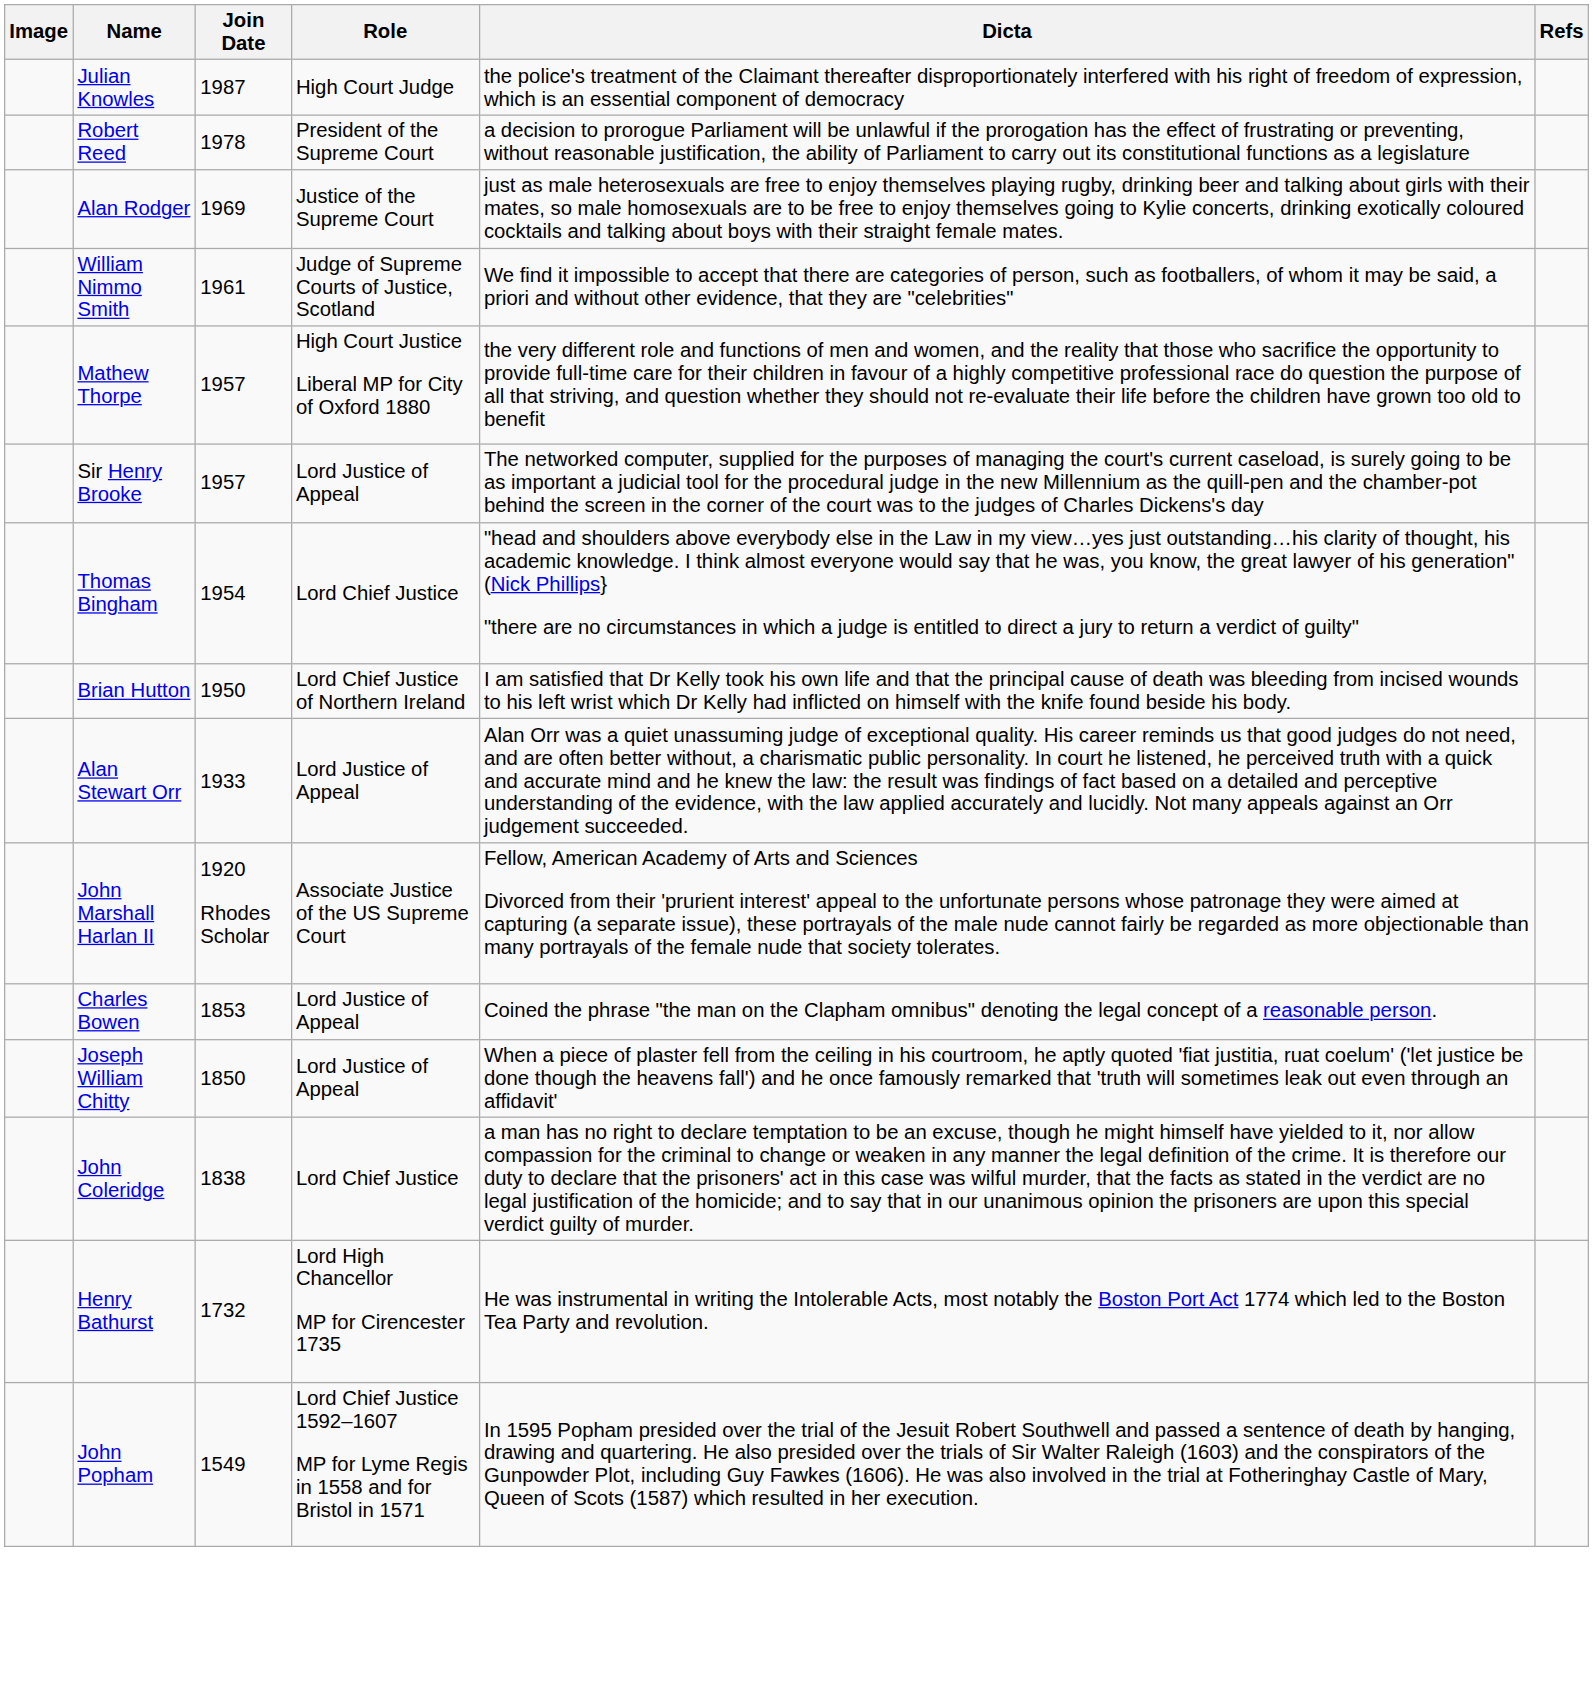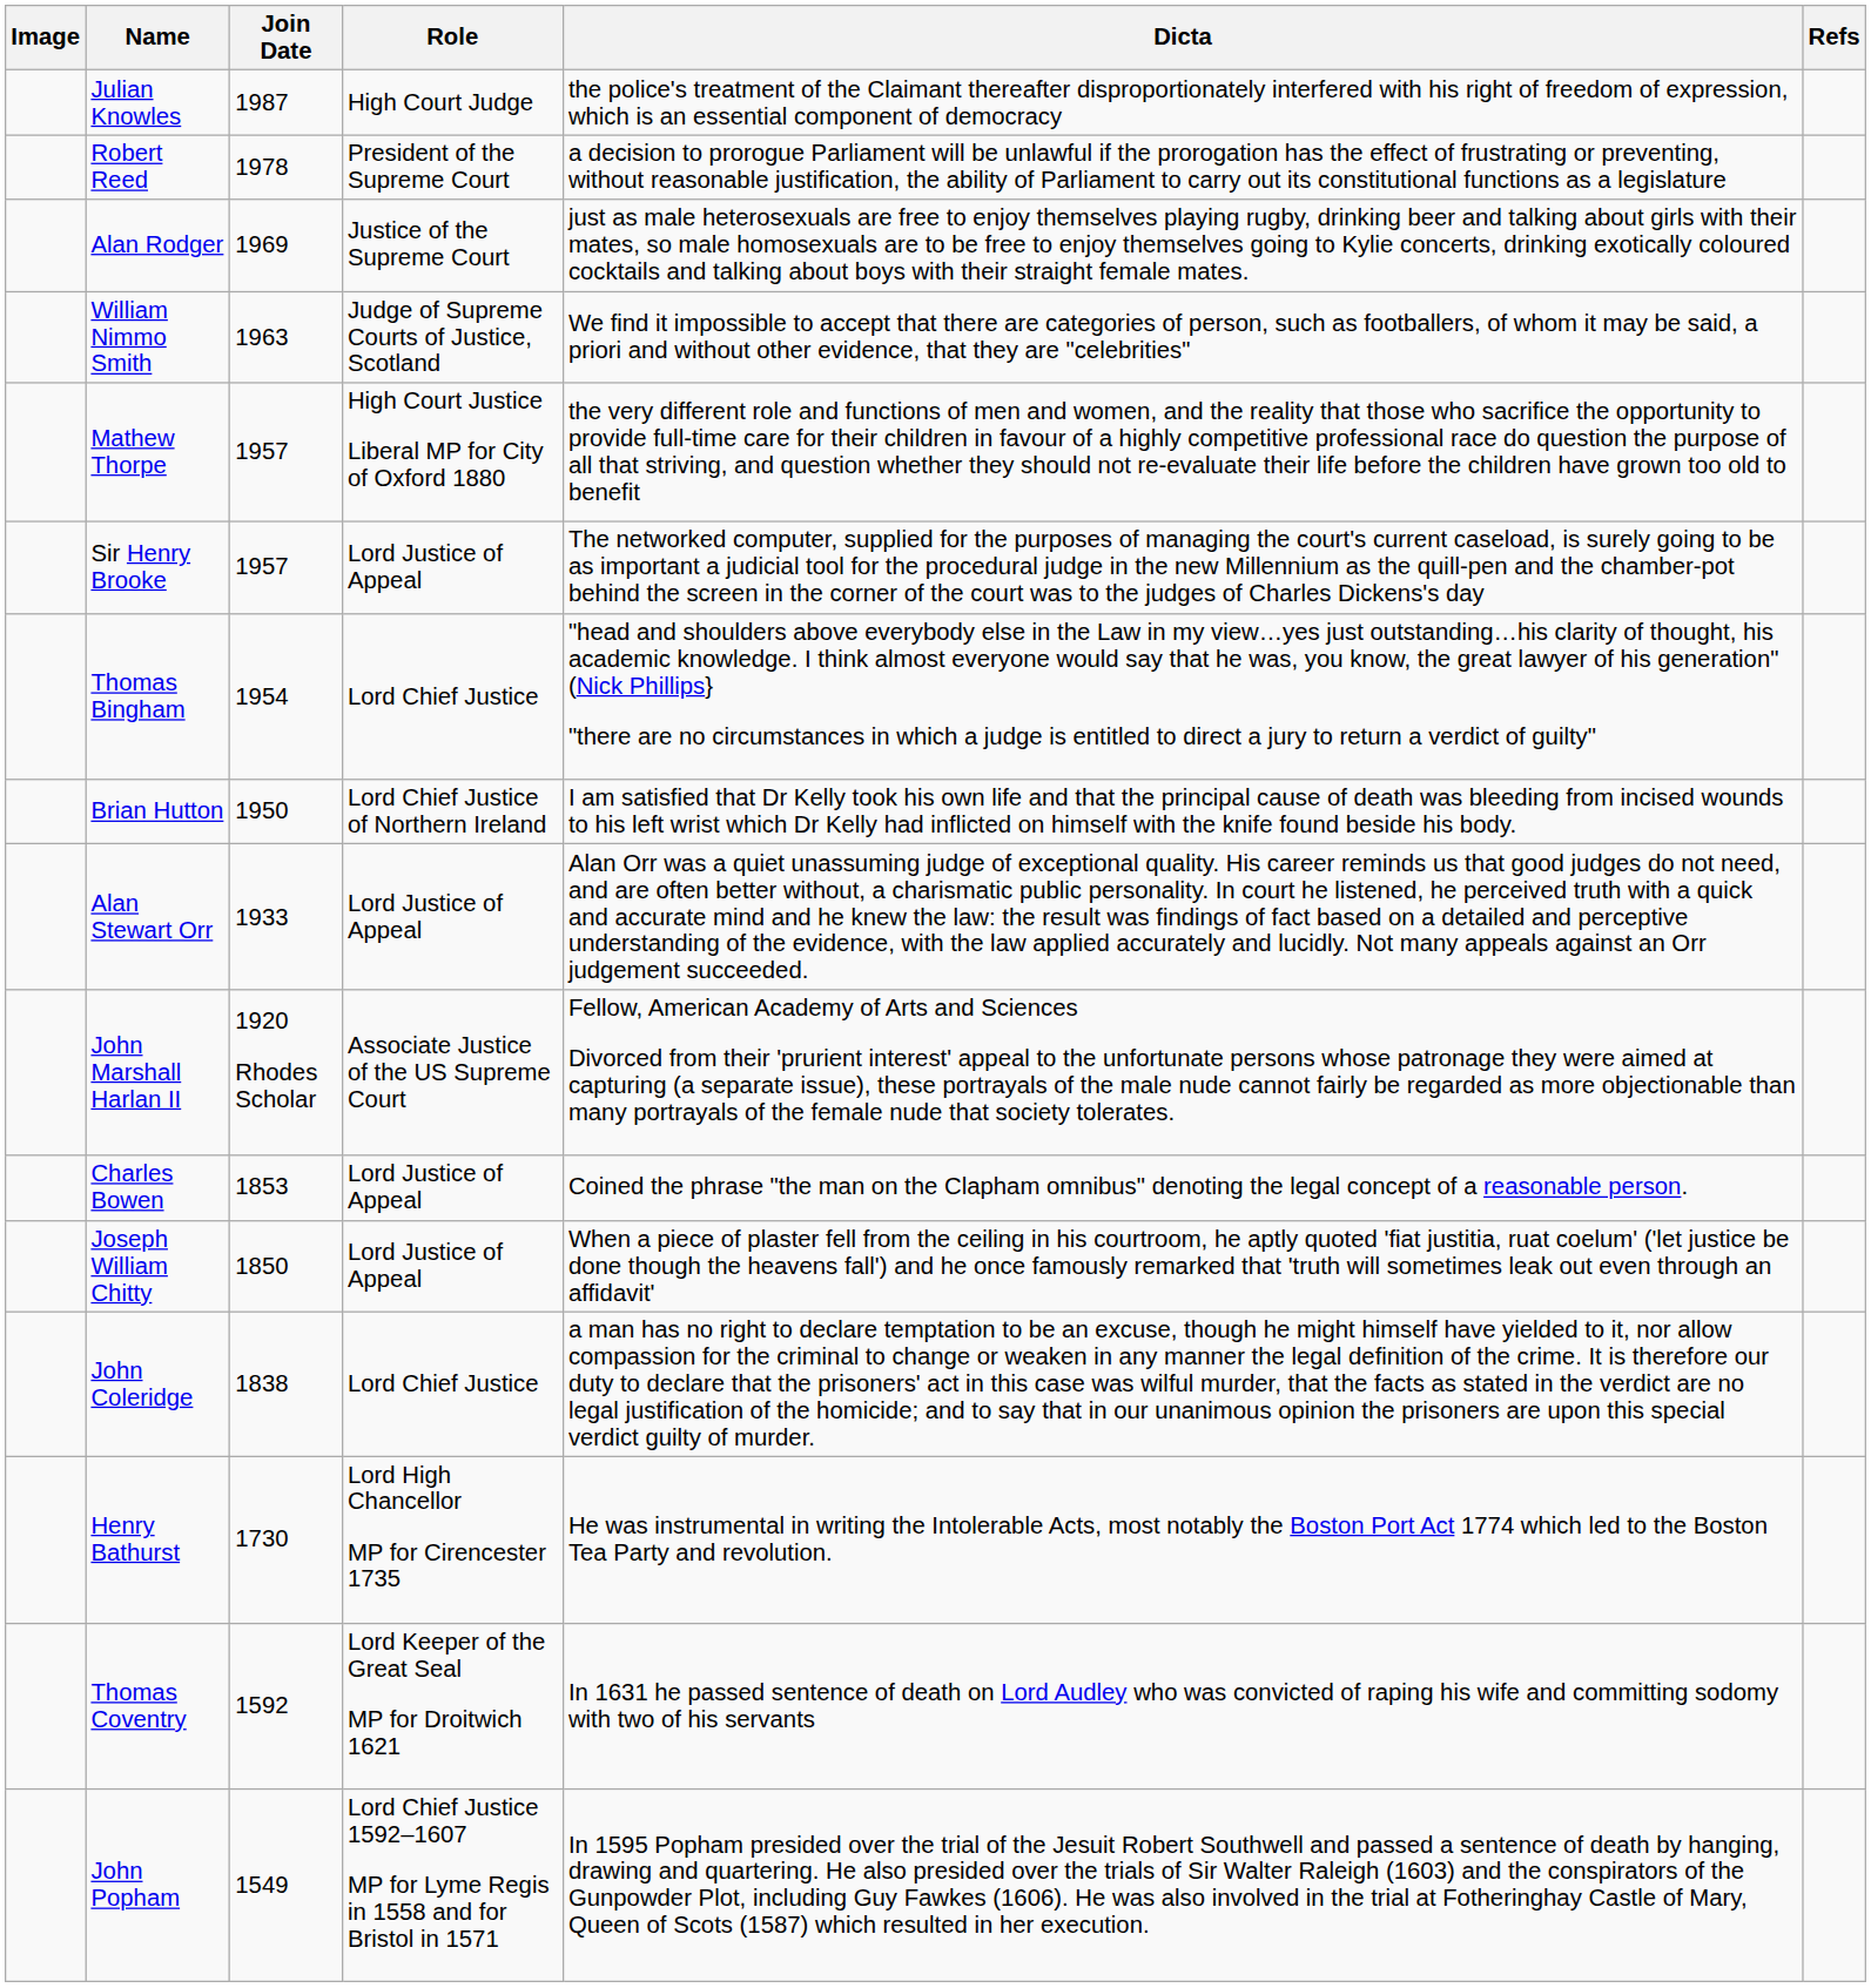William Nimmo Smith | Join Date: 1961 -> 1963
Henry Bathurst | Join Date: 1732 -> 1730
+ row: Thomas Coventry | 1592 | Lord Keeper of the Great Seal MP for Droitwich 1621 | In 1631 he passed sentence of death on Lord Audley who was convicted of raping his wife and committing sodomy with two of his servants
